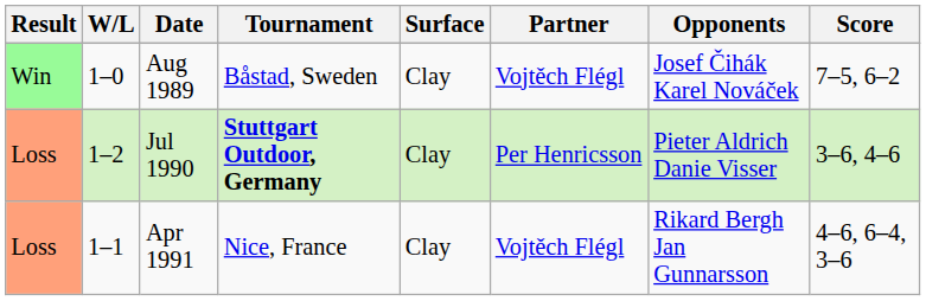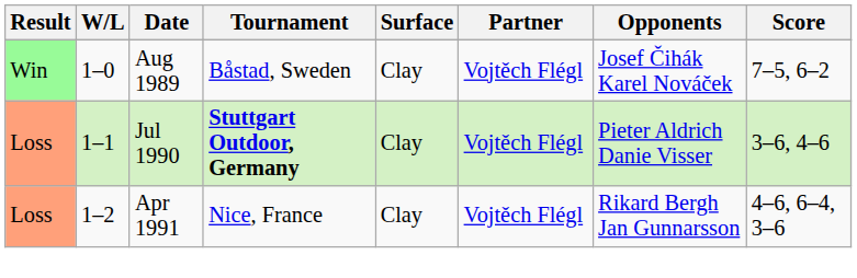Jul 1990 | W/L: 1–2 -> 1–1
Jul 1990 | Partner: Per Henricsson -> Vojtěch Flégl
Apr 1991 | W/L: 1–1 -> 1–2
